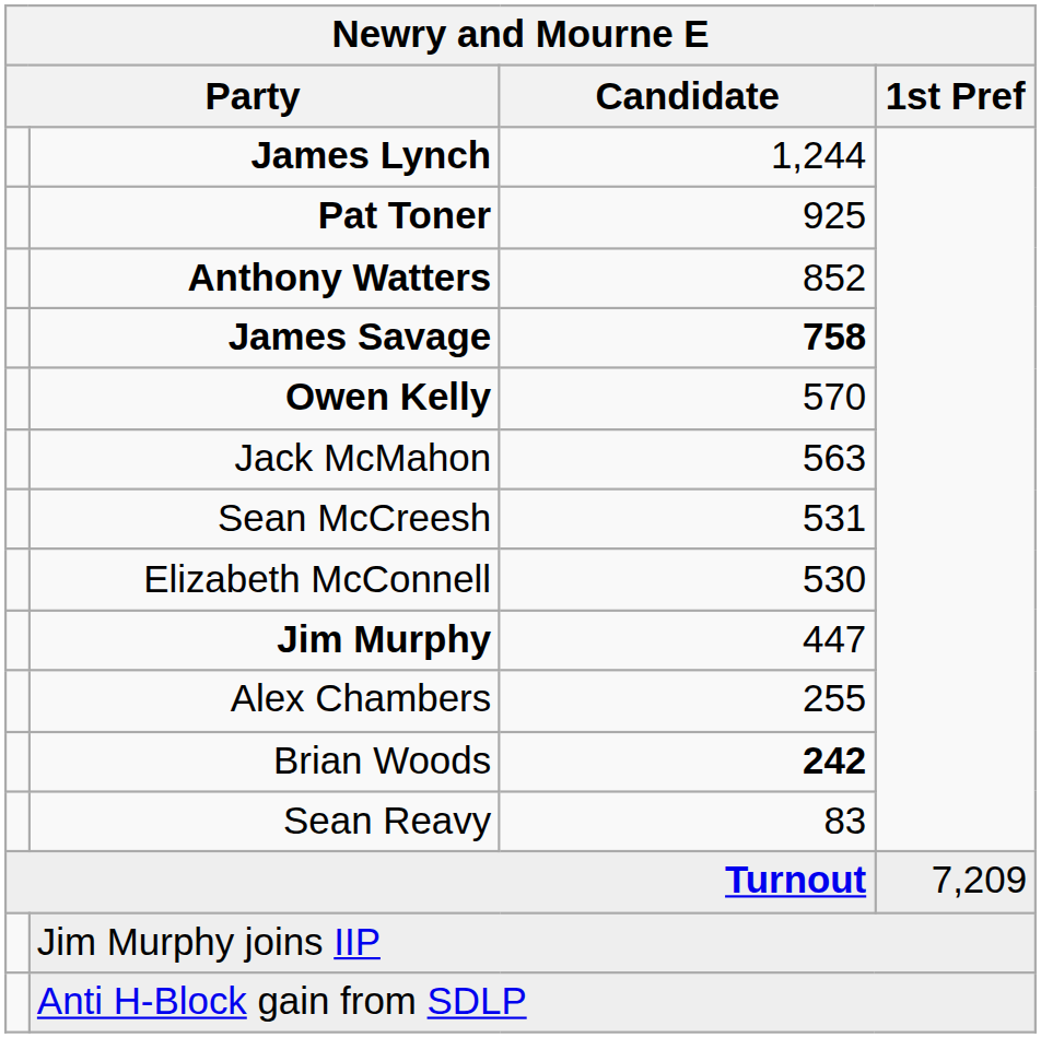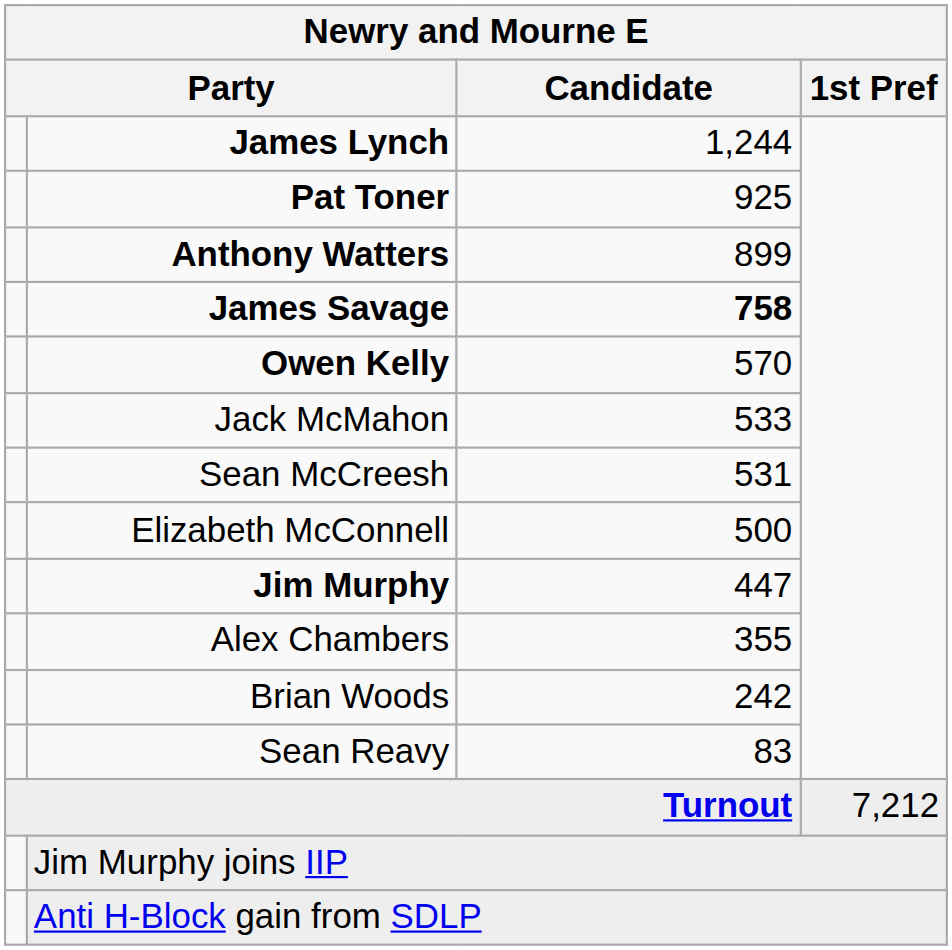Anthony Watters | Candidate: 852 -> 899
Jack McMahon | Candidate: 563 -> 533
Elizabeth McConnell | Candidate: 530 -> 500
Alex Chambers | Candidate: 255 -> 355
Brian Woods | Candidate: bold -> normal
Turnout | 1st Pref: 7,209 -> 7,212
